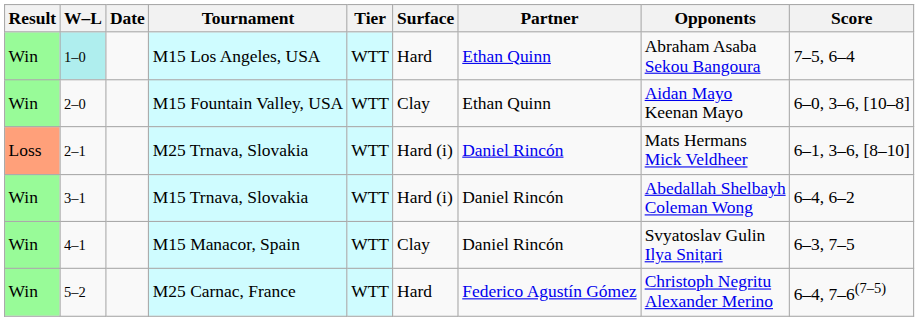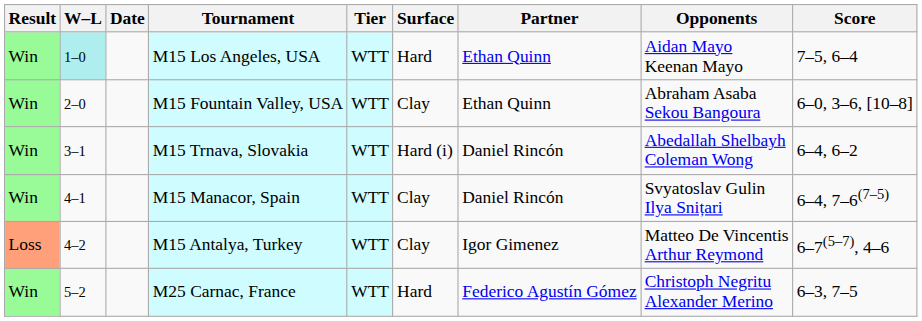M15 Los Angeles, USA | Opponents: Abraham Asaba Sekou Bangoura -> Aidan Mayo Keenan Mayo
M15 Fountain Valley, USA | Opponents: Aidan Mayo Keenan Mayo -> Abraham Asaba Sekou Bangoura
- row: Loss | 2–1 | M25 Trnava, Slovakia | WTT | Hard (i) | Daniel Rincón | Mats Hermans Mick Veldheer | 6–1, 3–6, [8–10]
M15 Manacor, Spain | Score: 6–3, 7–5 -> 6–4, 7–6(7–5)
+ row: Loss | 4–2 | M15 Antalya, Turkey | WTT | Clay | Igor Gimenez | Matteo De Vincentis Arthur Reymond | 6–7(5–7), 4–6
M25 Carnac, France | Score: 6–4, 7–6(7–5) -> 6–3, 7–5
